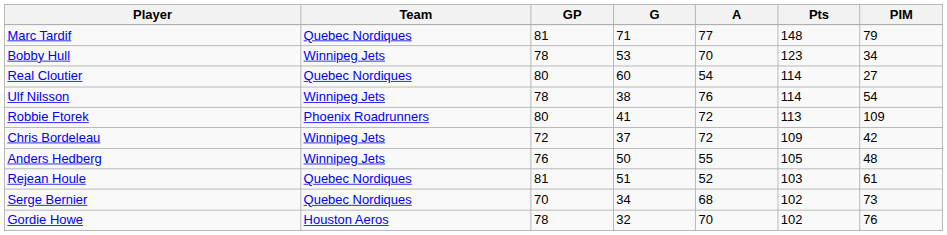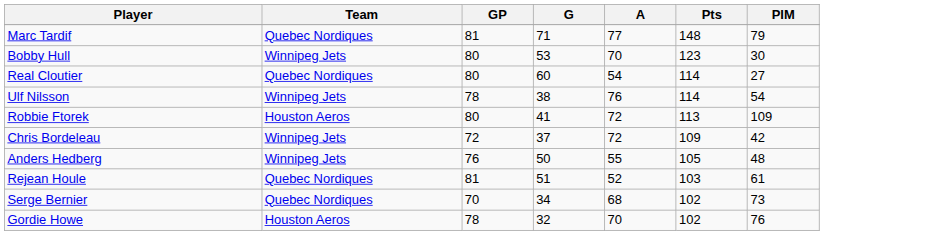Bobby Hull | GP: 78 -> 80
Bobby Hull | PIM: 34 -> 30
Robbie Ftorek | Team: Phoenix Roadrunners -> Houston Aeros
